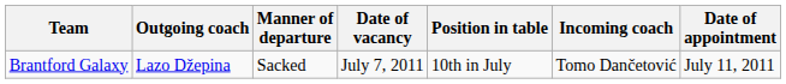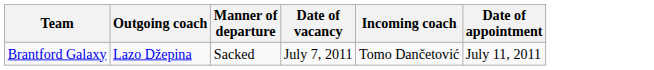- column: Position in table | 10th in July
